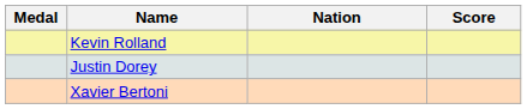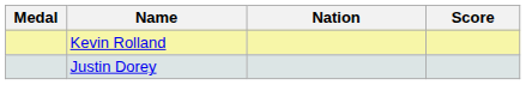- row: Xavier Bertoni
